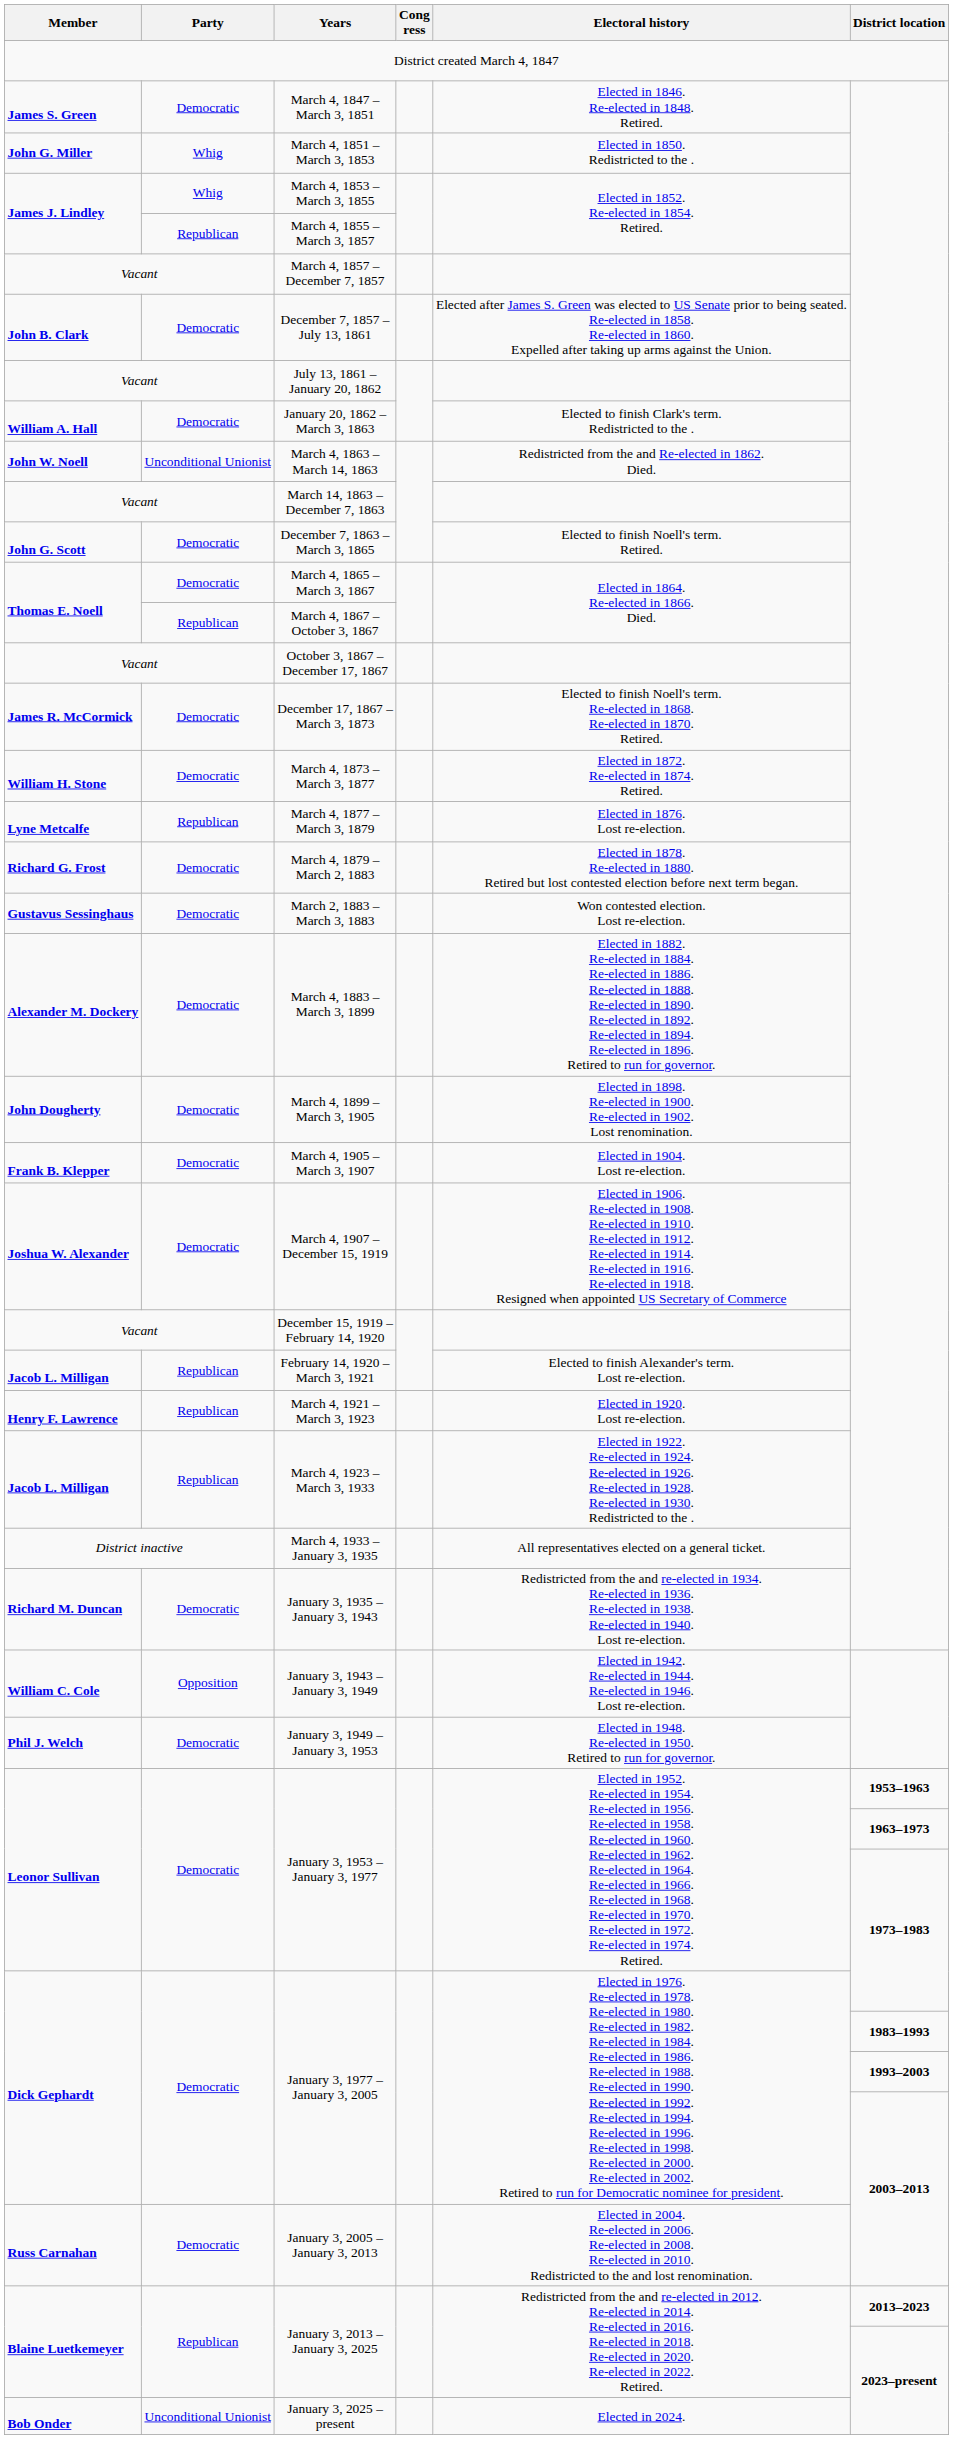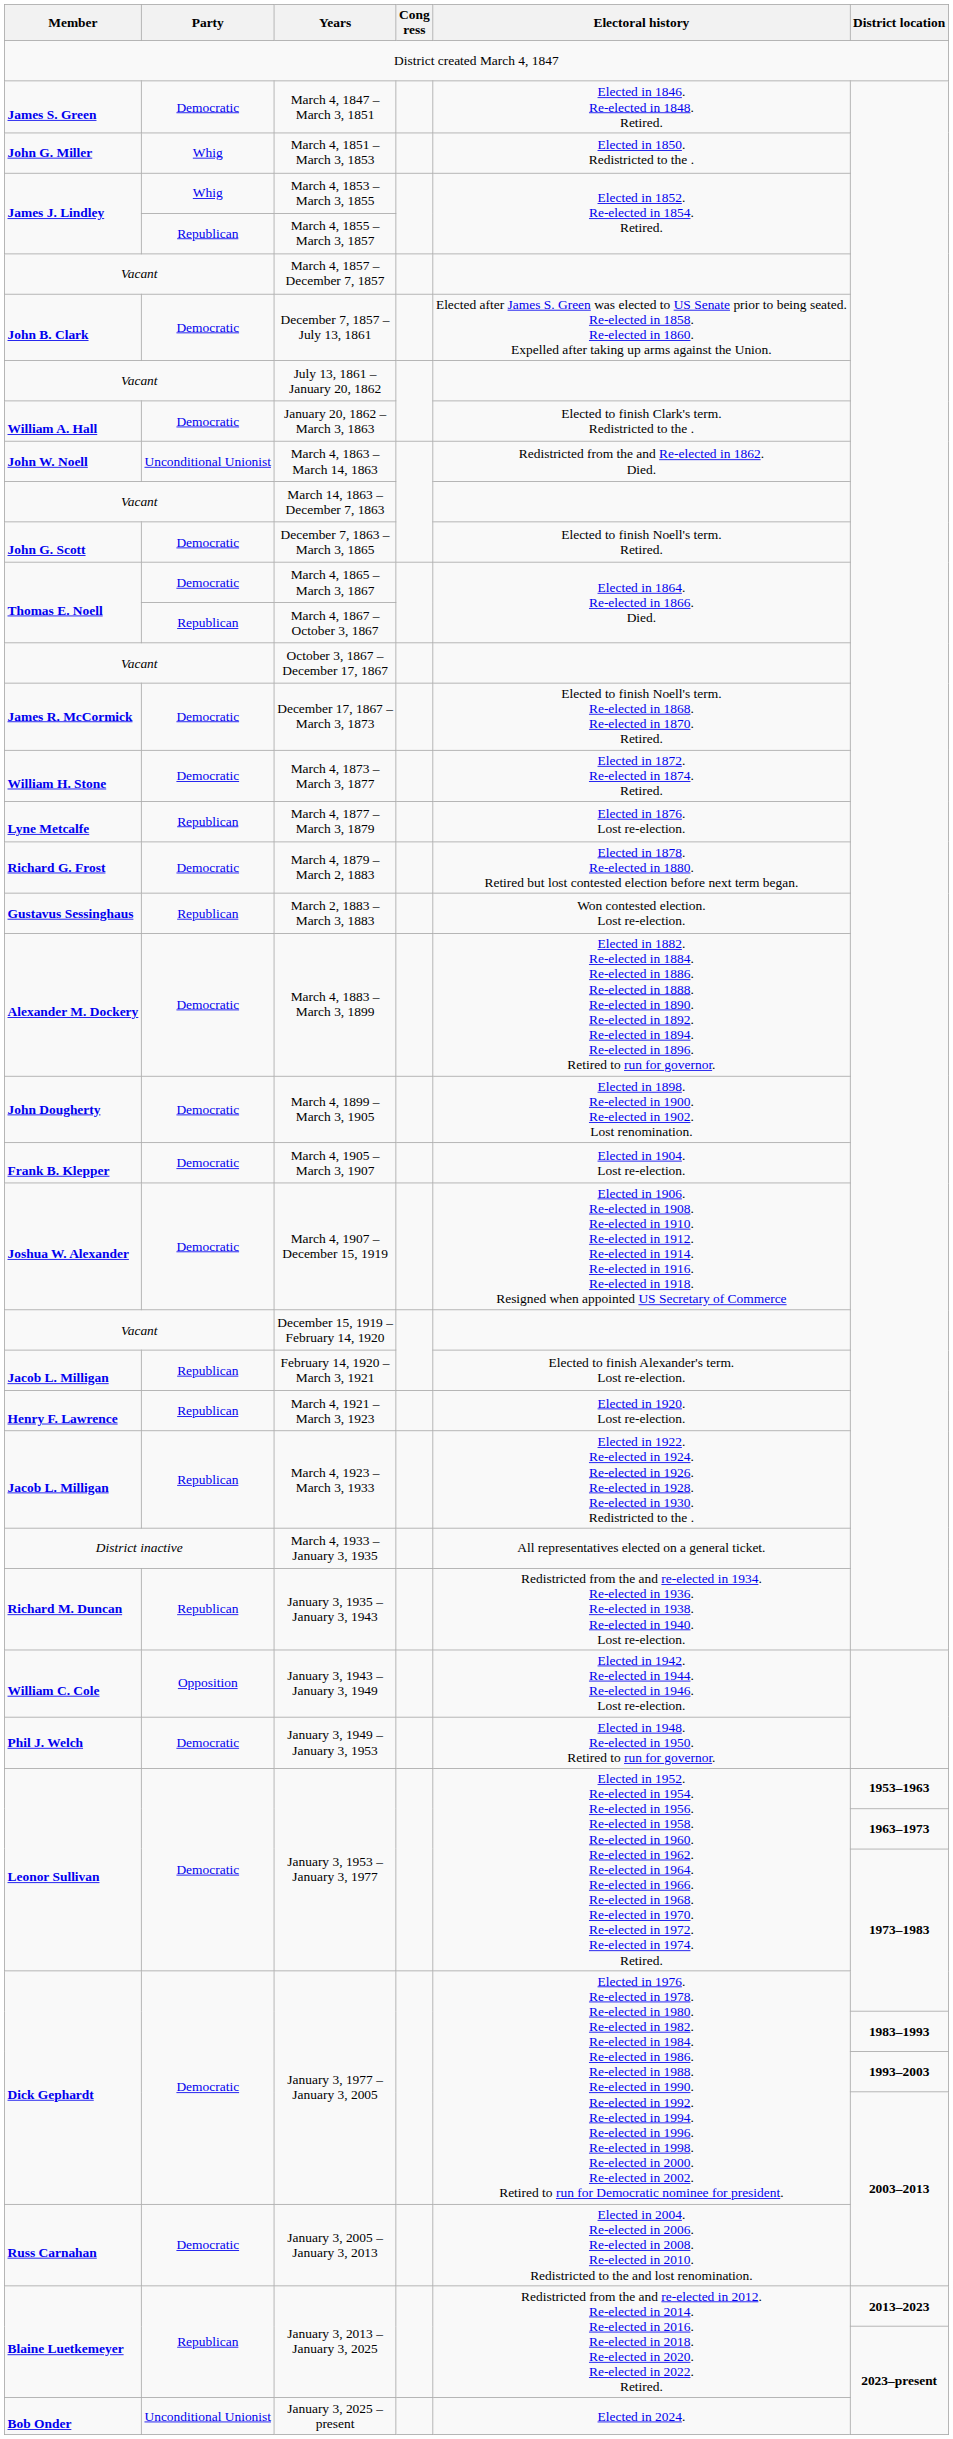March 2, 1883 – March 3, 1883 | Party: Democratic -> Republican
January 3, 1935 – January 3, 1943 | Party: Democratic -> Republican
